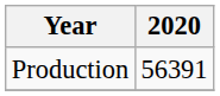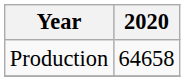Production | 2020: 56391 -> 64658
